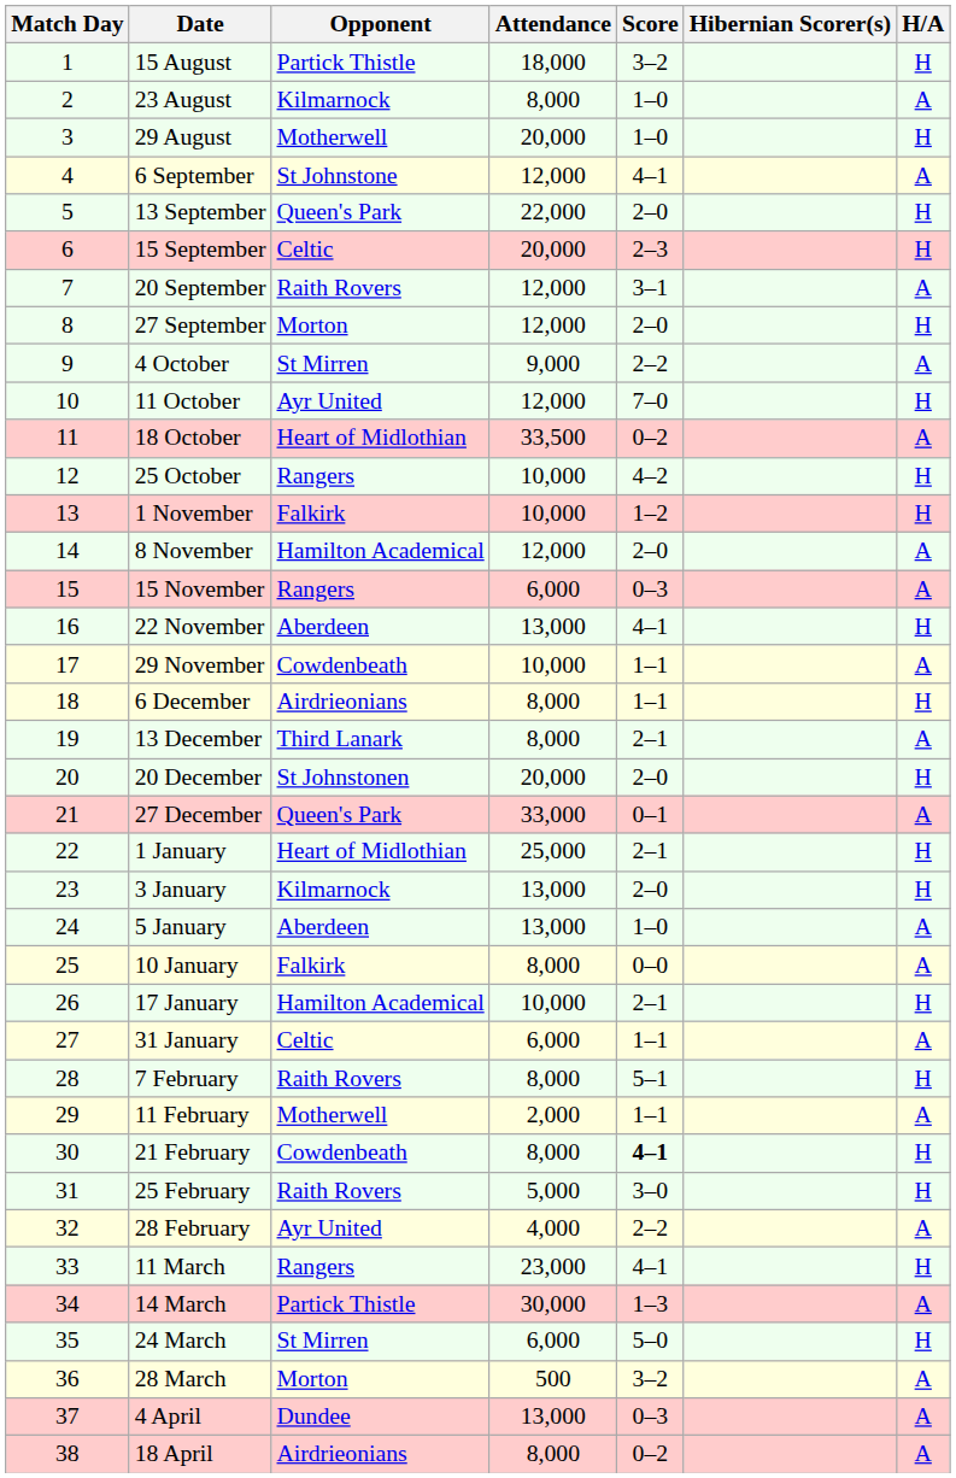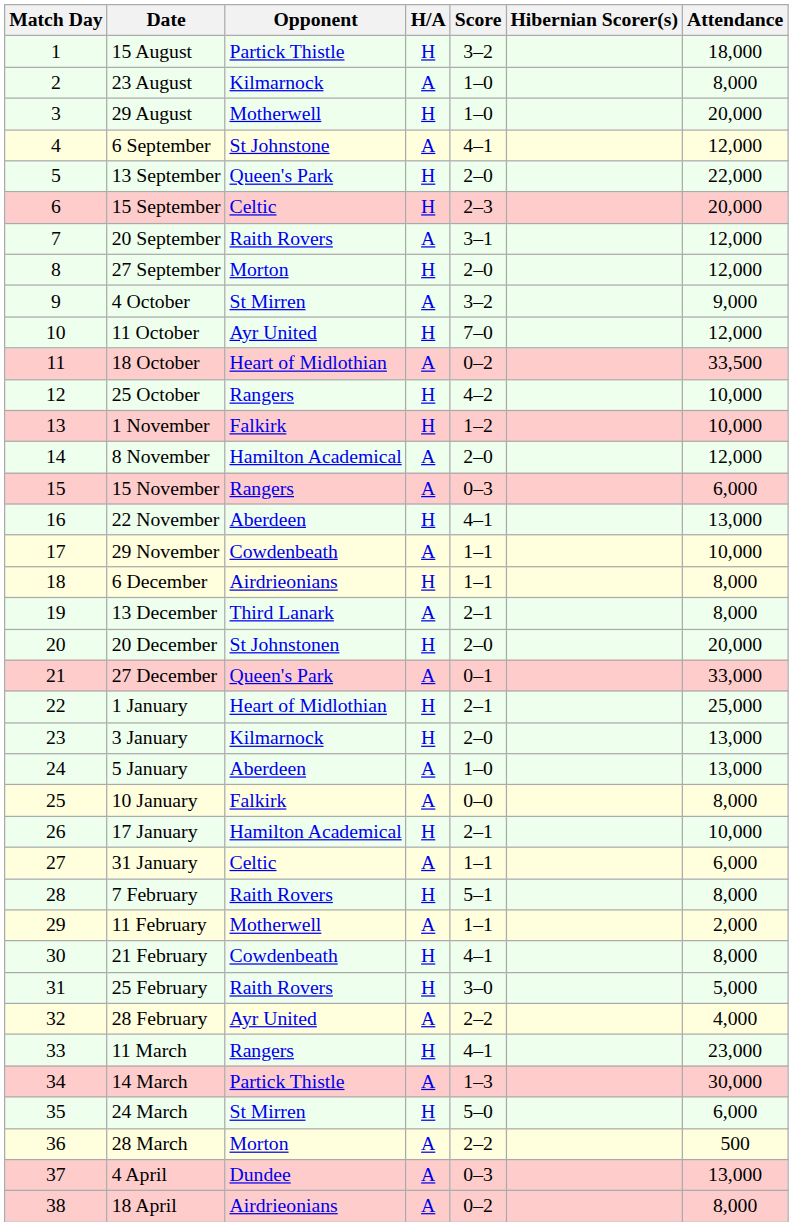columns swapped: H/A <-> Attendance
4 October | Score: 2–2 -> 3–2
21 February | Score: bold -> normal
28 March | Score: 3–2 -> 2–2
